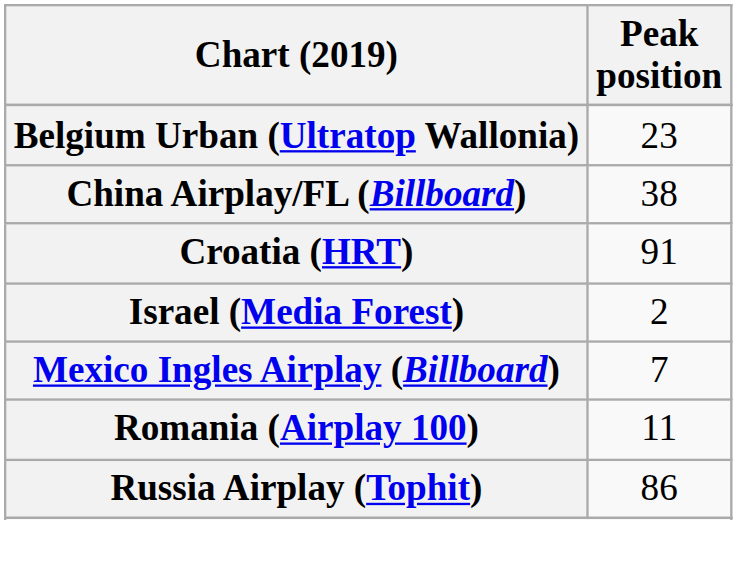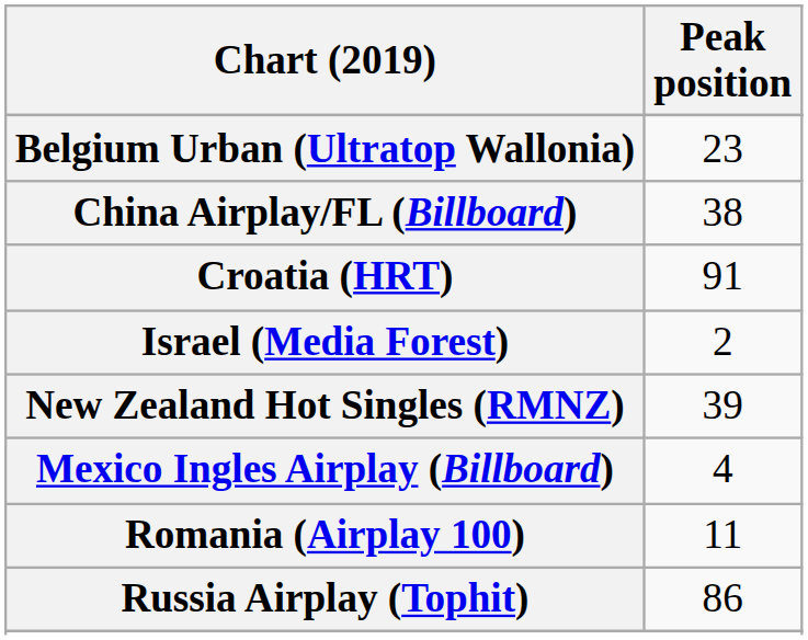+ row: New Zealand Hot Singles (RMNZ) | 39
Mexico Ingles Airplay (Billboard) | Peak position: 7 -> 4
